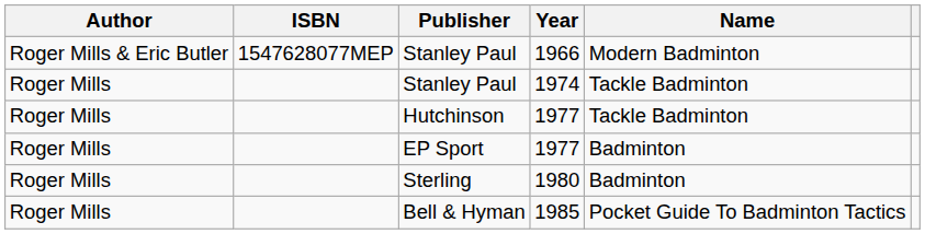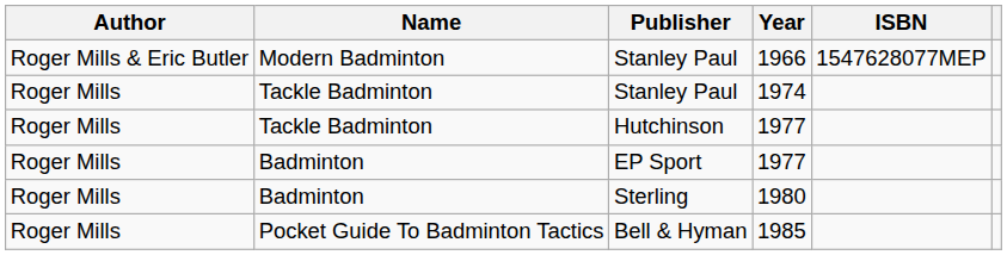columns swapped: Name <-> ISBN
